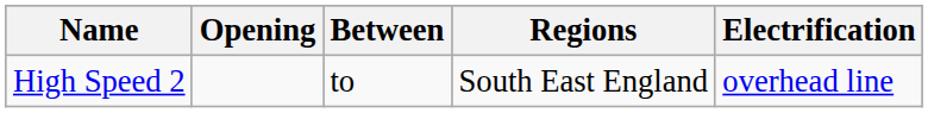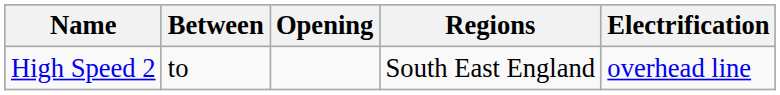columns swapped: Between <-> Opening
